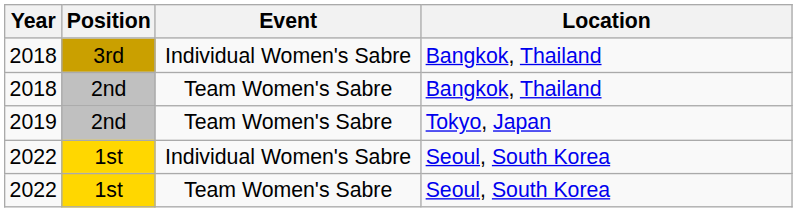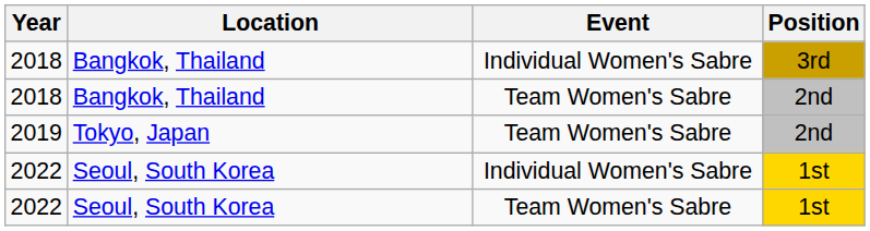columns swapped: Location <-> Position
